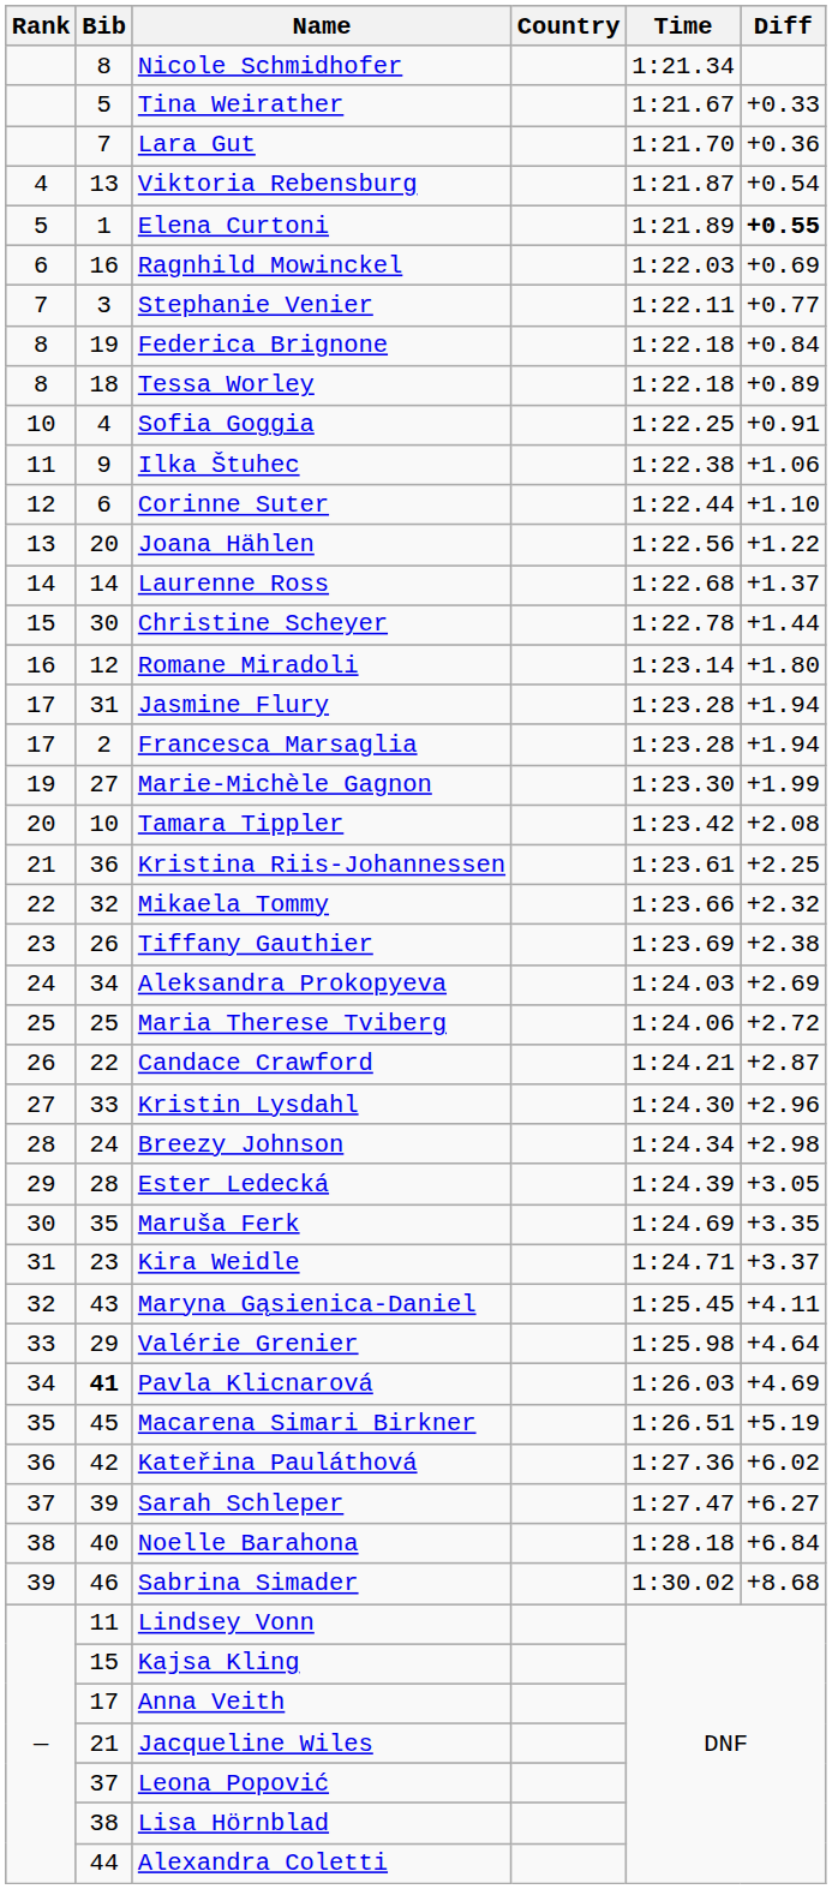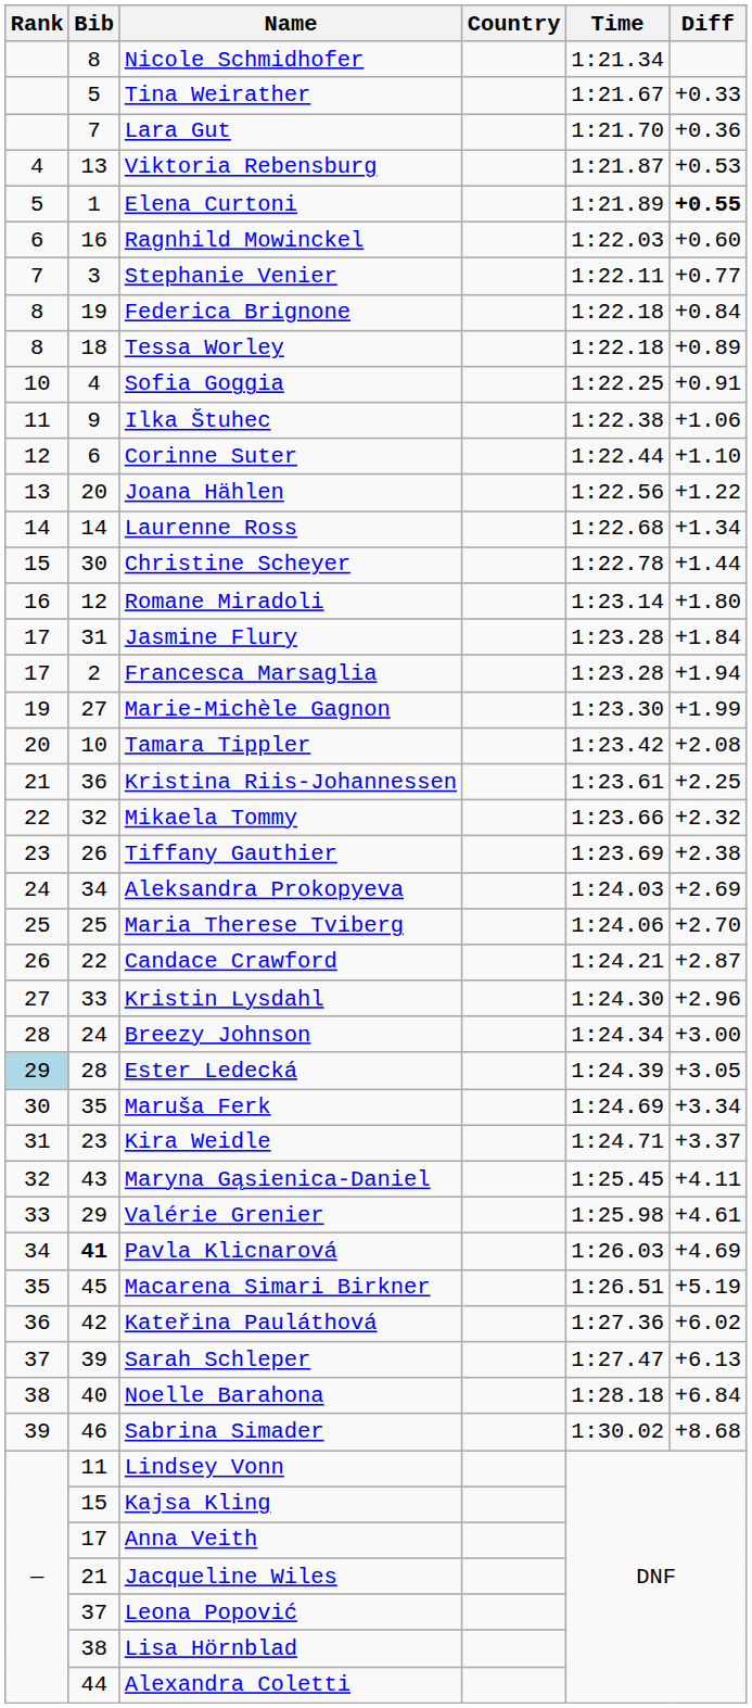Viktoria Rebensburg | Diff: +0.54 -> +0.53
Ragnhild Mowinckel | Diff: +0.69 -> +0.60
Laurenne Ross | Diff: +1.37 -> +1.34
Jasmine Flury | Diff: +1.94 -> +1.84
Maria Therese Tviberg | Diff: +2.72 -> +2.70
Breezy Johnson | Diff: +2.98 -> +3.00
Ester Ledecká | Rank: no background -> lightblue background
Maruša Ferk | Diff: +3.35 -> +3.34
Valérie Grenier | Diff: +4.64 -> +4.61
Sarah Schleper | Diff: +6.27 -> +6.13
